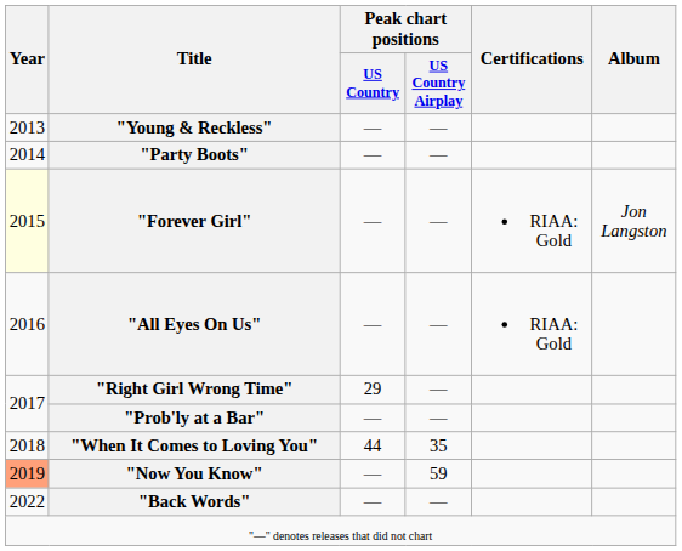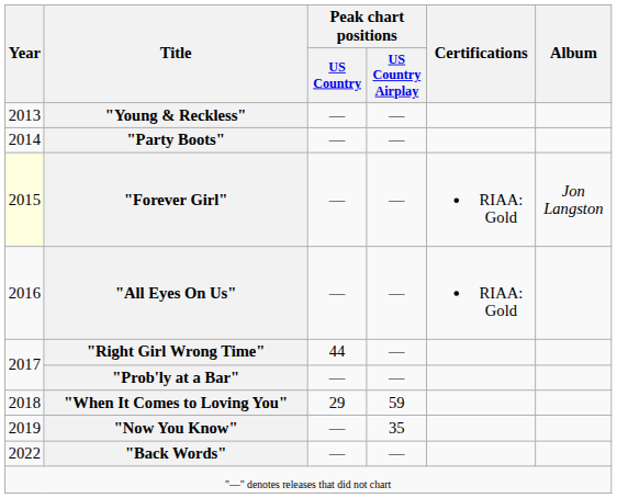"Right Girl Wrong Time" | Peak chart positions / US Country: 29 -> 44
"When It Comes to Loving You" | Peak chart positions / US Country: 44 -> 29
"When It Comes to Loving You" | Peak chart positions / US Country Airplay: 35 -> 59
"Now You Know" | Year: lightsalmon background -> no background
"Now You Know" | Peak chart positions / US Country Airplay: 59 -> 35
